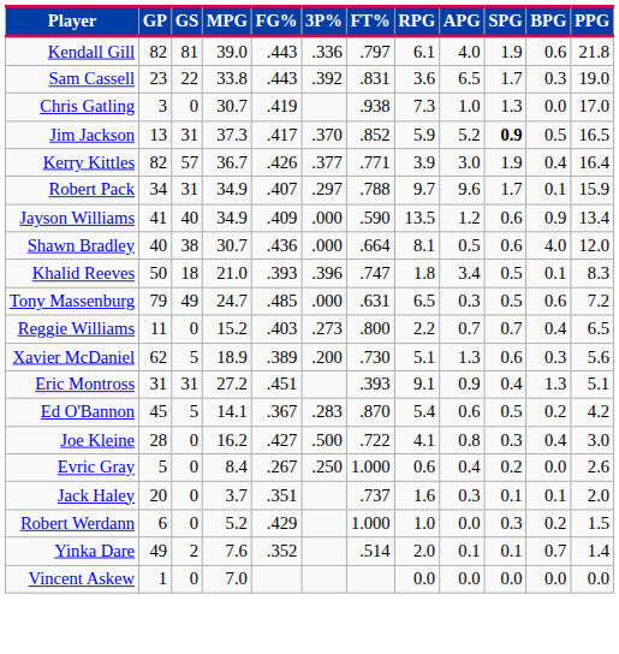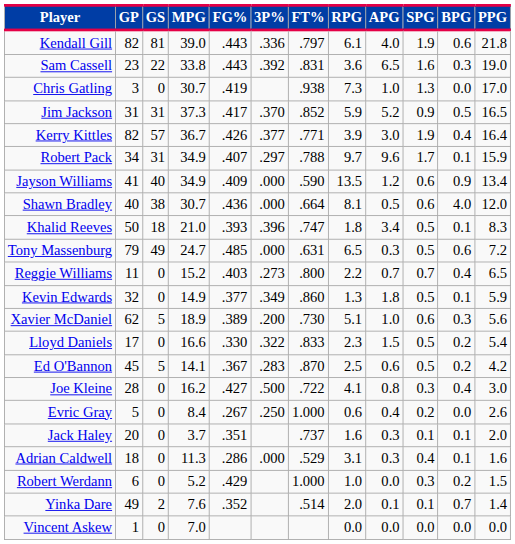Sam Cassell | SPG: 1.7 -> 1.6
Jim Jackson | GP: 13 -> 31
Jim Jackson | SPG: bold -> normal
+ row: Kevin Edwards | 32 | 0 | 14.9 | .377 | .349 | .860 | 1.3 | 1.8 | 0.5 | 0.1 | 5.9
Xavier McDaniel | APG: 1.3 -> 1.0
+ row: Lloyd Daniels | 17 | 0 | 16.6 | .330 | .322 | .833 | 2.3 | 1.5 | 0.5 | 0.2 | 5.4
- row: Eric Montross | 31 | 31 | 27.2 | .451 | .393 | 9.1 | 0.9 | 0.4 | 1.3 | 5.1
Ed O'Bannon | RPG: 5.4 -> 2.5
+ row: Adrian Caldwell | 18 | 0 | 11.3 | .286 | .000 | .529 | 3.1 | 0.3 | 0.4 | 0.1 | 1.6
